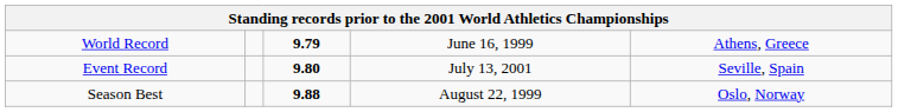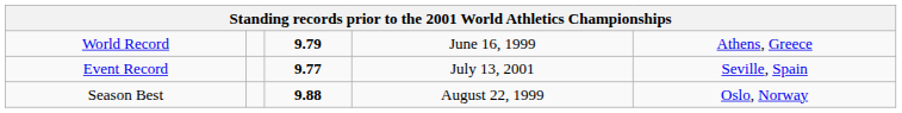Event Record | column 3: 9.80 -> 9.77
